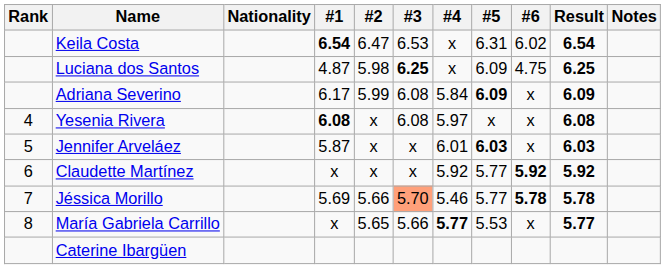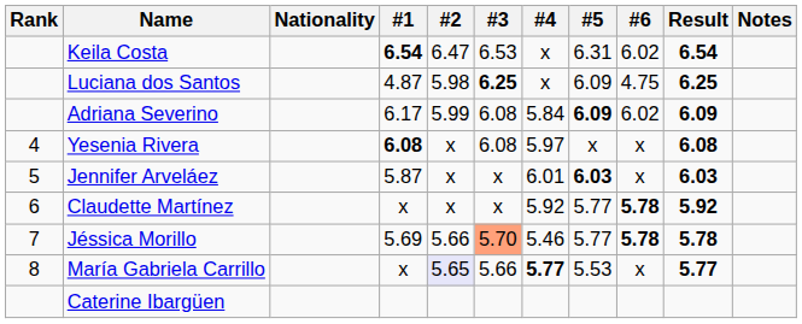Adriana Severino | #6: x -> 6.02
Claudette Martínez | #6: 5.92 -> 5.78
María Gabriela Carrillo | #2: no background -> lavender background
